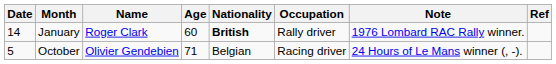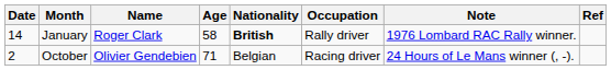January | Age: 60 -> 58
October | Date: 5 -> 2
